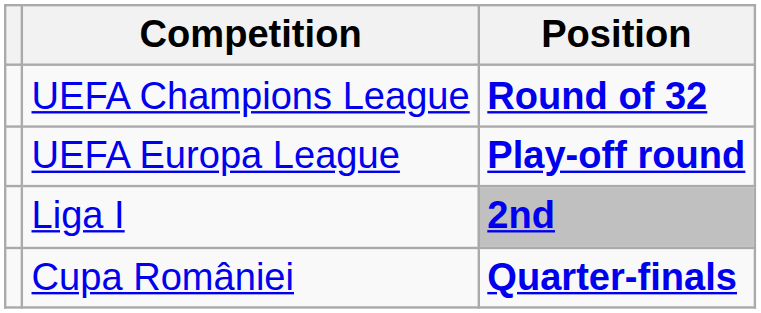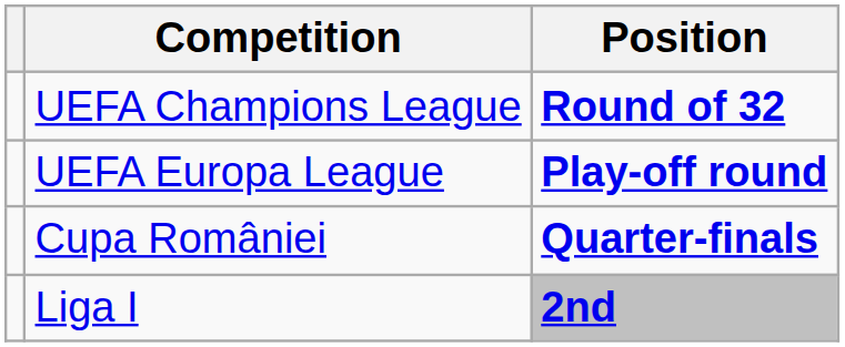rows swapped: Liga I <-> Cupa României
